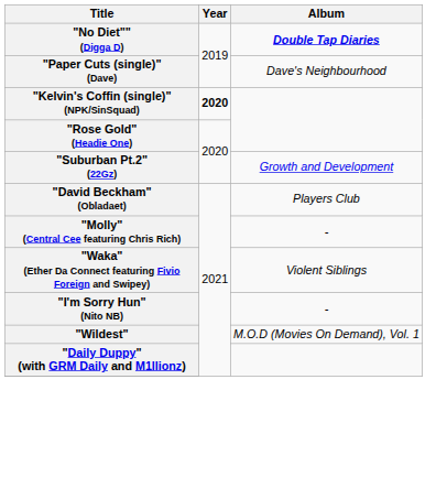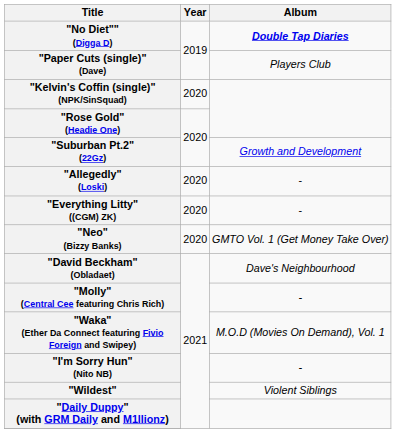"Paper Cuts (single)" (Dave) | Album: Dave's Neighbourhood -> Players Club
"Kelvin's Coffin (single)" (NPK/SinSquad) | Year: bold -> normal
+ row: "Allegedly" (Loski) | 2020 | -
+ row: "Everything Litty" ((CGM) ZK) | 2020 | -
+ row: "Neo" (Bizzy Banks) | 2020 | GMTO Vol. 1 (Get Money Take Over)
"David Beckham" (Obladaet) | Album: Players Club -> Dave's Neighbourhood
"Waka" (Ether Da Connect featuring Fivio Foreign and Swipey) | Album: Violent Siblings -> M.O.D (Movies On Demand), Vol. 1
"Wildest" | Album: M.O.D (Movies On Demand), Vol. 1 -> Violent Siblings
